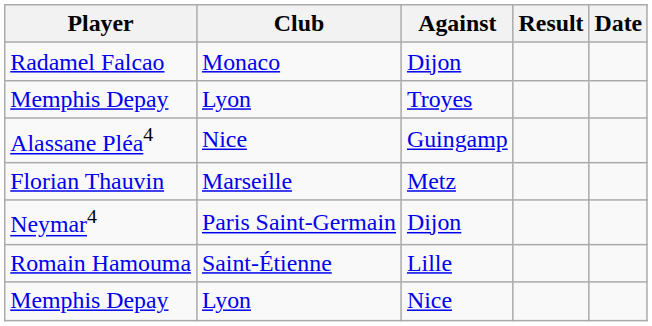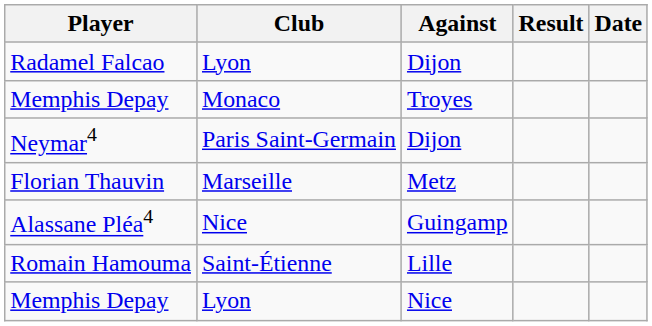Radamel Falcao | Club: Monaco -> Lyon
Memphis Depay / Troyes | Club: Lyon -> Monaco
rows swapped: Neymar4 <-> Alassane Pléa4
